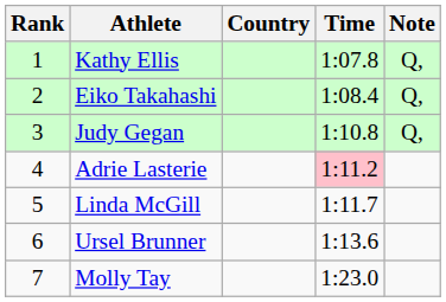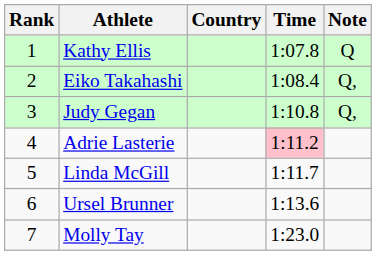Kathy Ellis | Note: Q, -> Q
